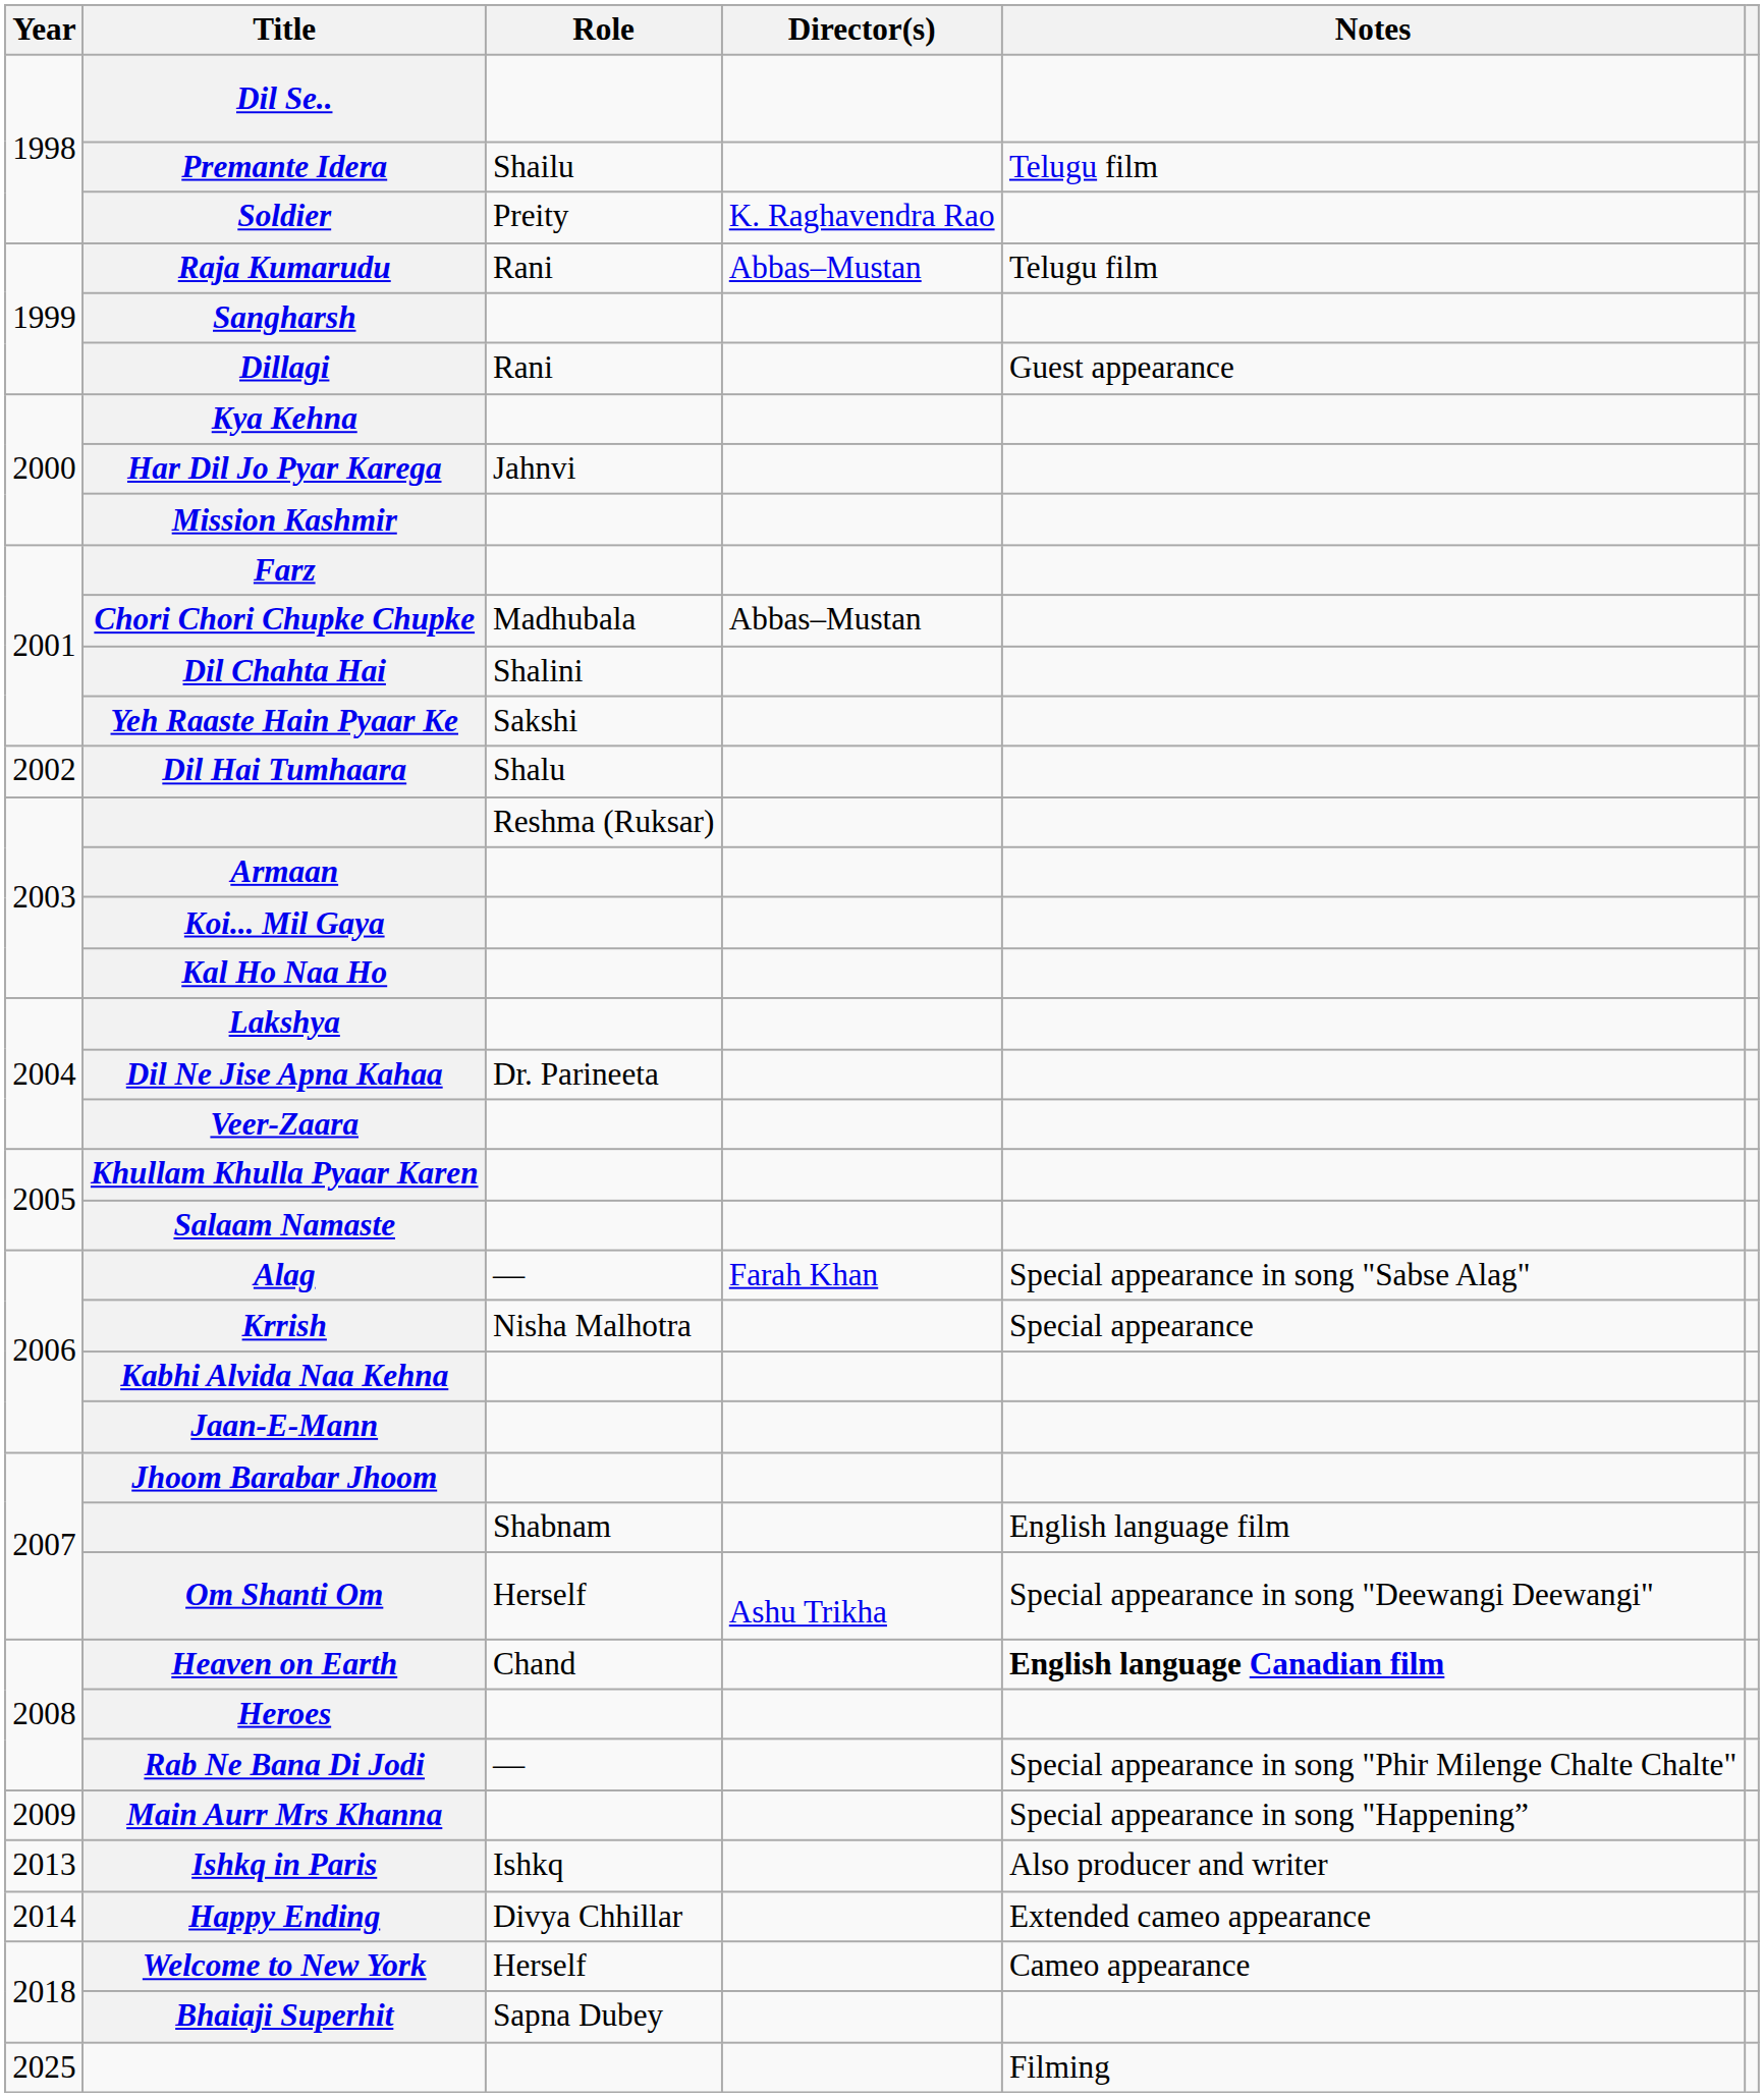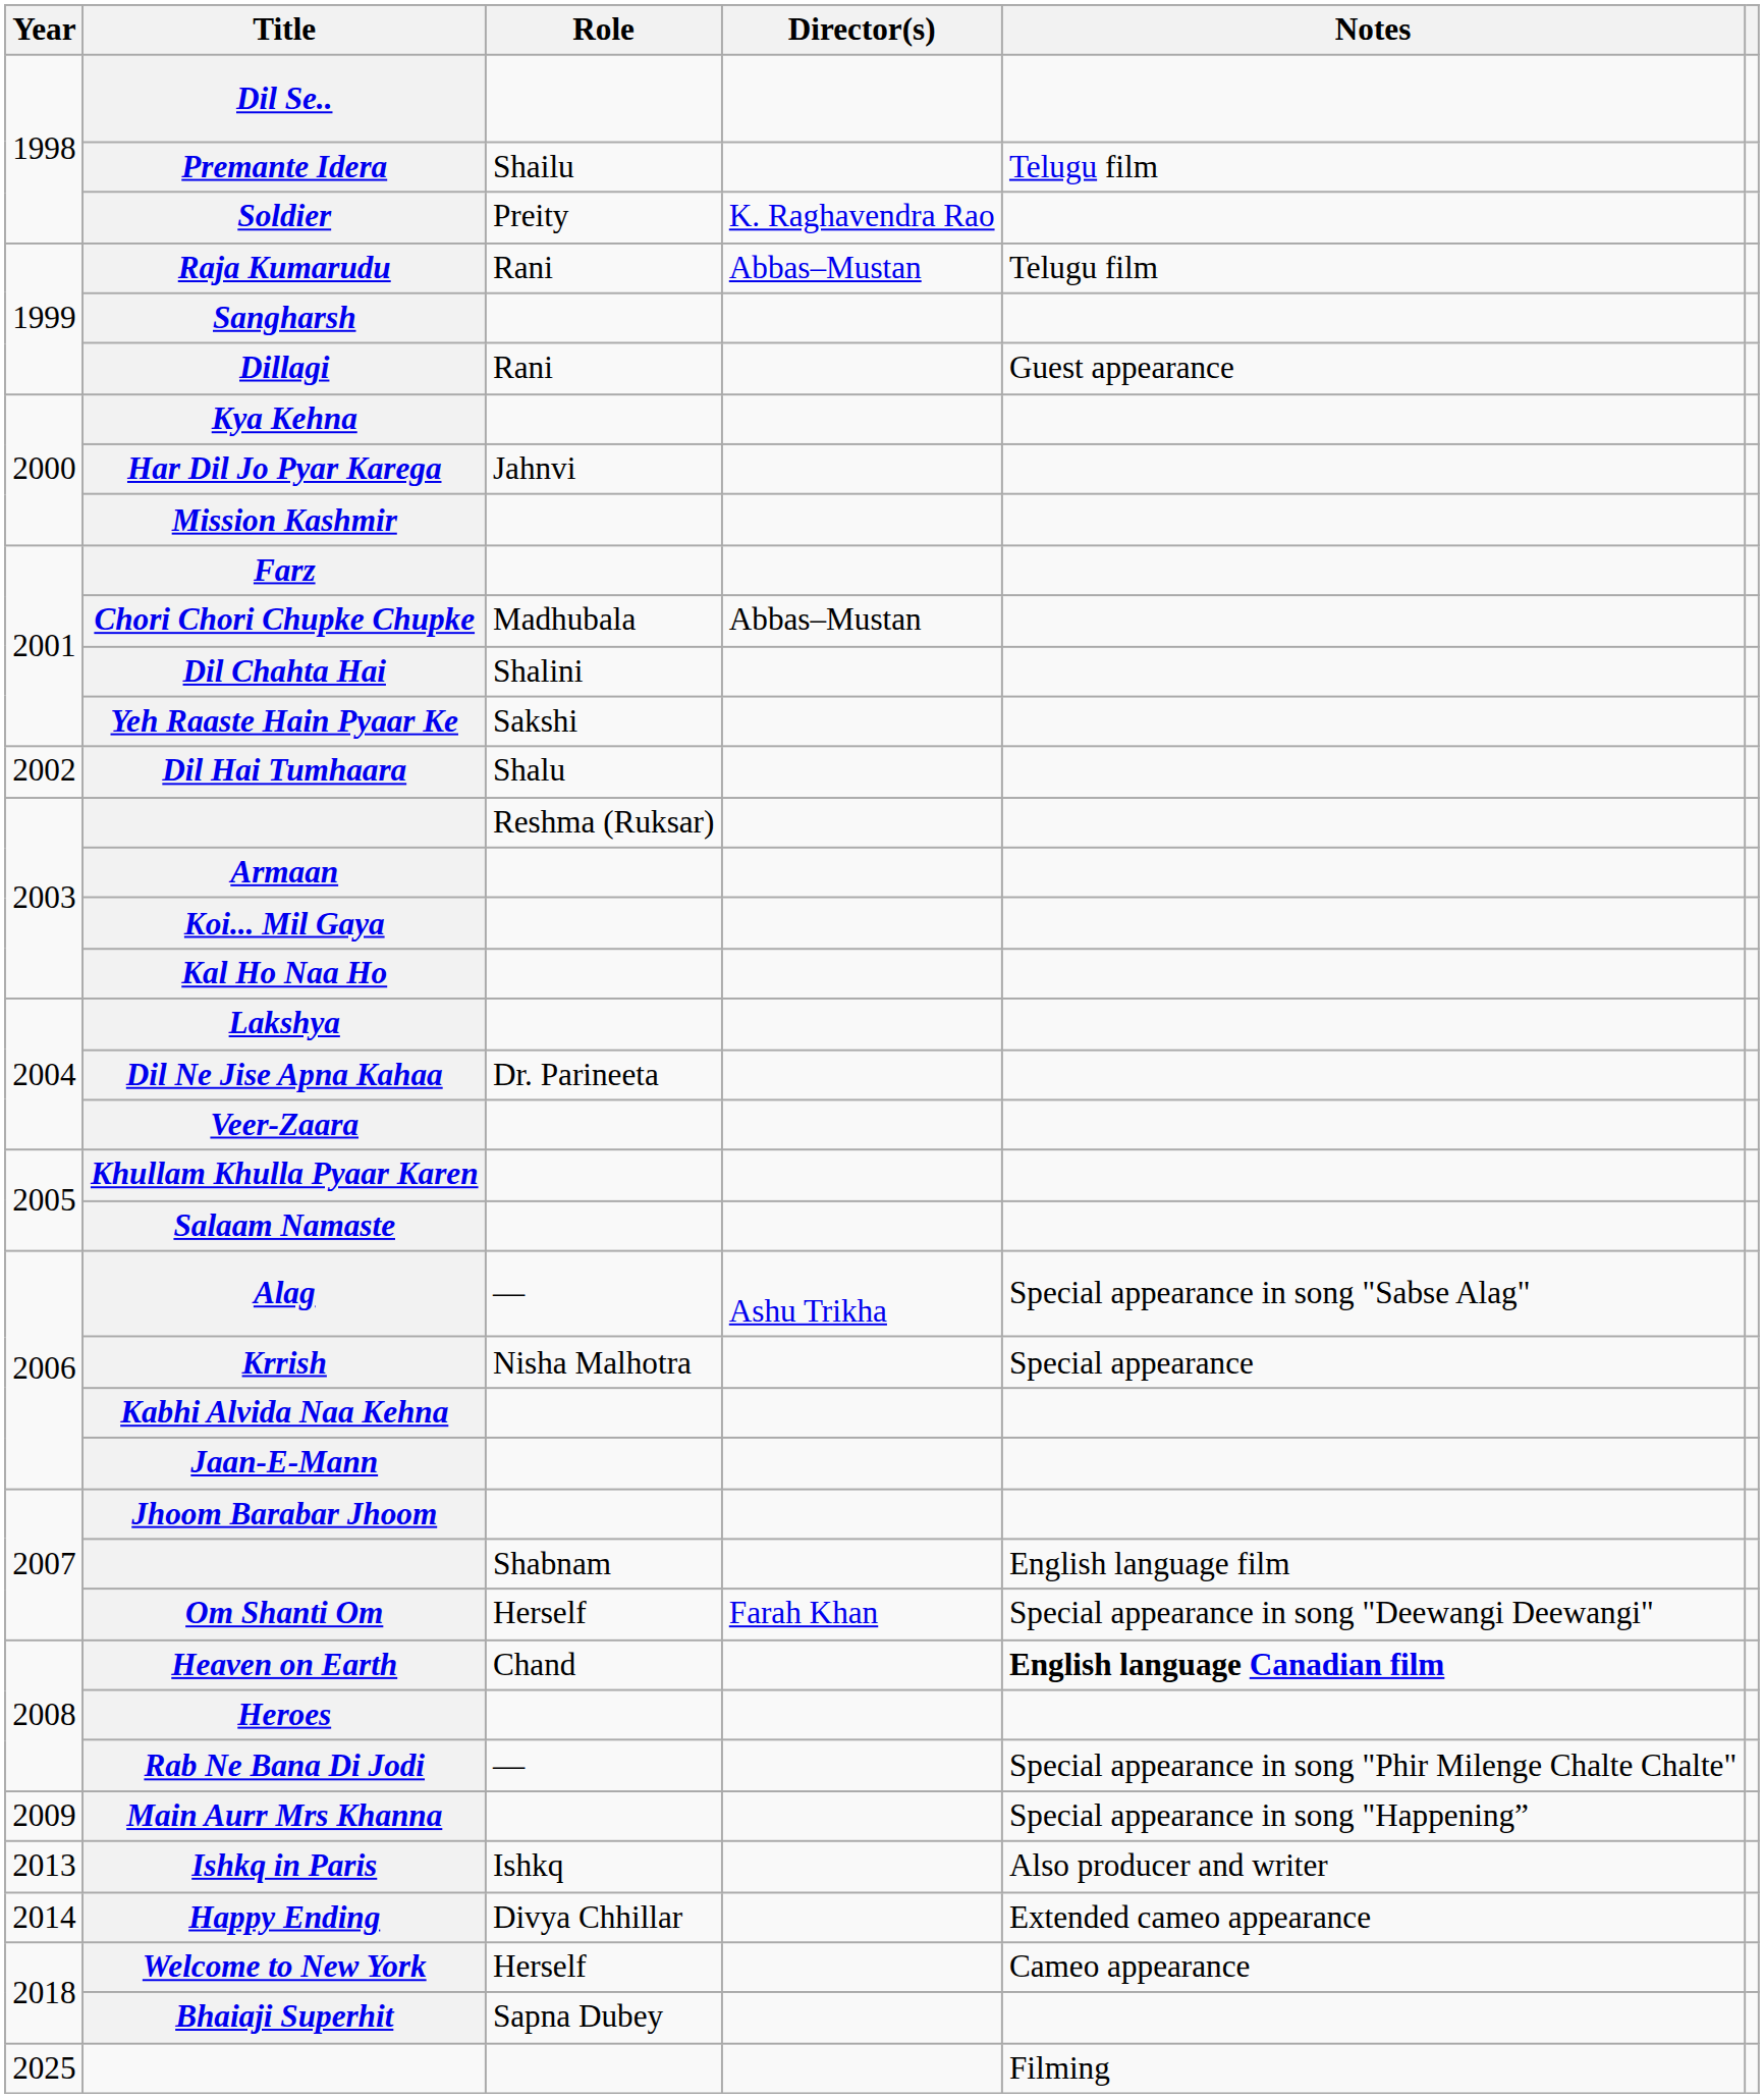Alag | Director(s): Farah Khan -> Ashu Trikha
Om Shanti Om | Director(s): Ashu Trikha -> Farah Khan
